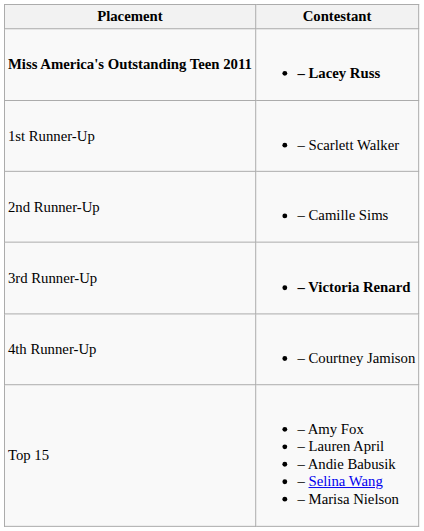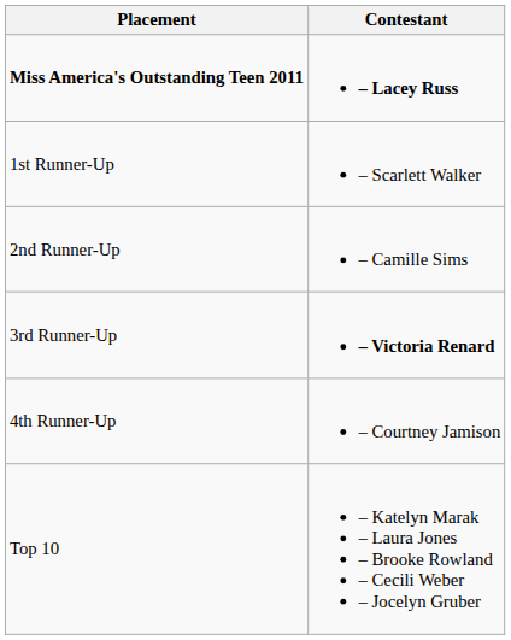+ row: Top 10 | – Katelyn Marak – Laura Jones – Brooke Rowland – Cecili Weber – Jocelyn Gruber
- row: Top 15 | – Amy Fox – Lauren April – Andie Babusik – Selina Wang – Marisa Nielson
